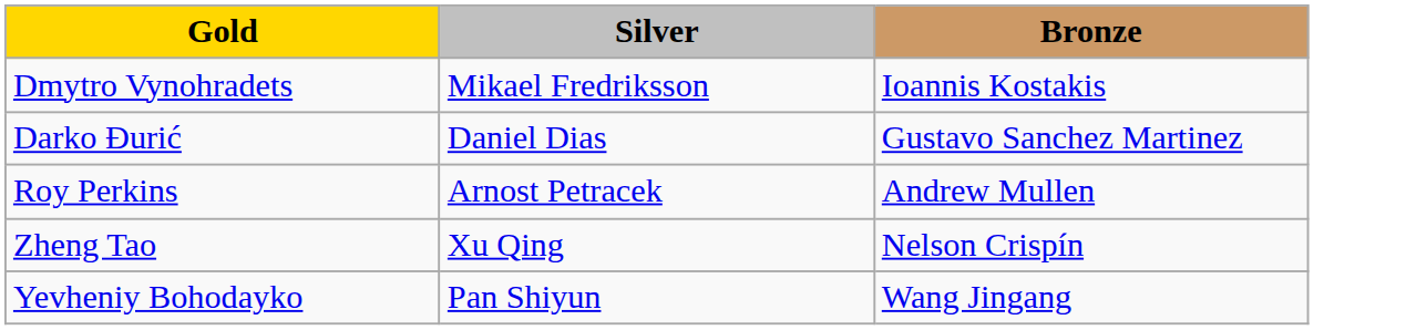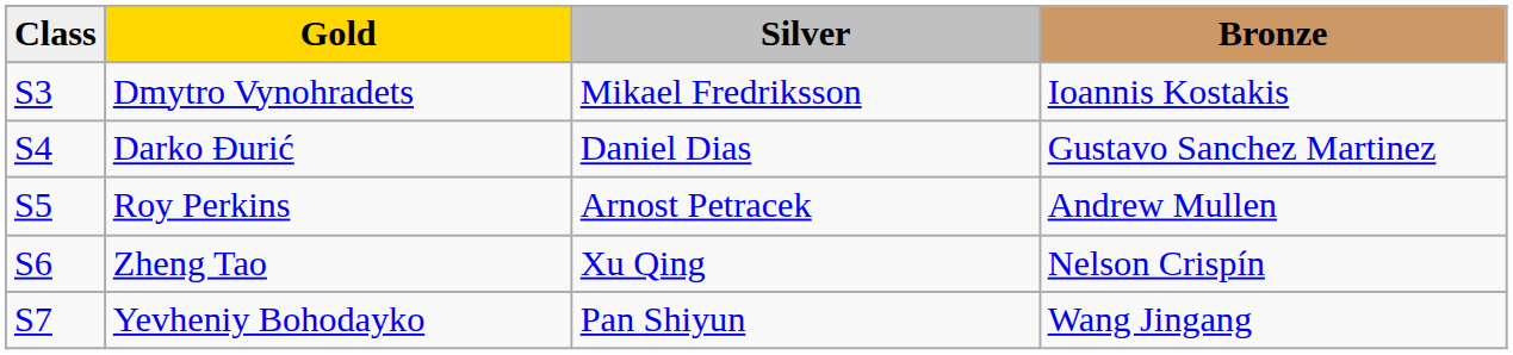+ column: Class | S3 | S4 | S5 | S6 | S7
